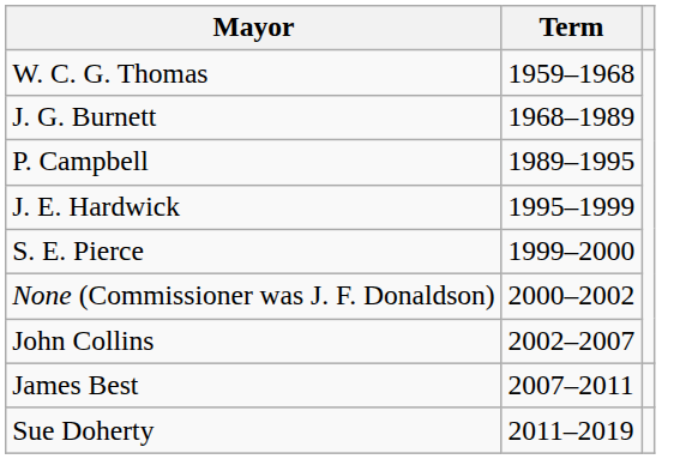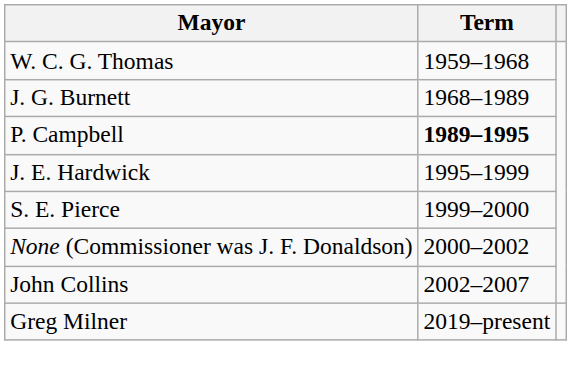P. Campbell | Term: normal -> bold
- row: James Best | 2007–2011
- row: Sue Doherty | 2011–2019
+ row: Greg Milner | 2019–present
